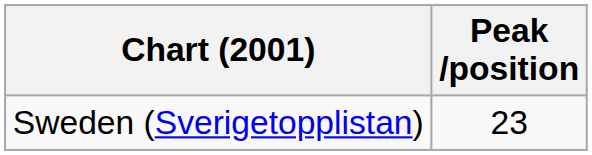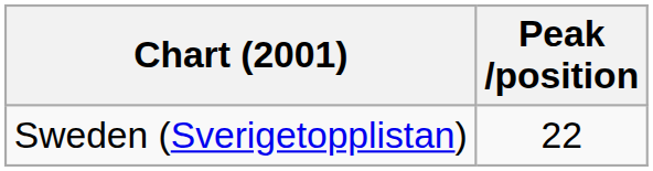Sweden (Sverigetopplistan) | Peak /position: 23 -> 22
